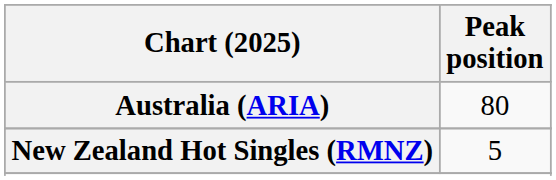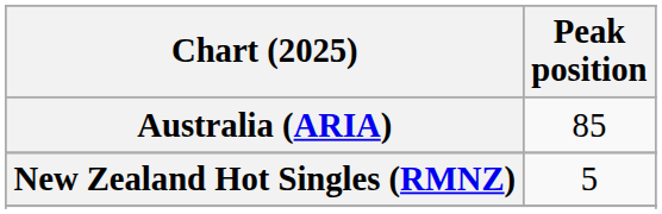Australia (ARIA) | Peak position: 80 -> 85
